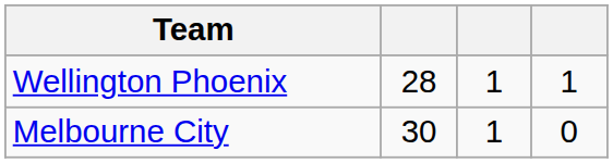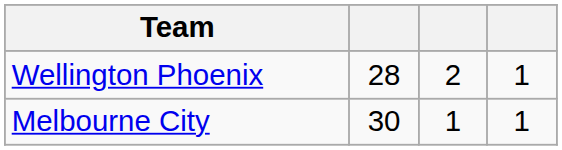Wellington Phoenix | column 3: 1 -> 2
Melbourne City | column 4: 0 -> 1
